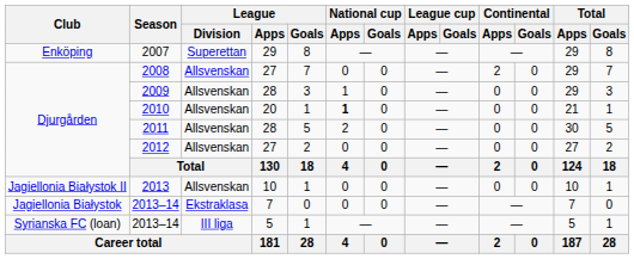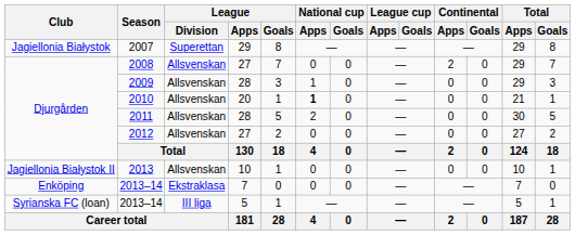2007 | Club: Enköping -> Jagiellonia Białystok
2013–14 / 7 | Club: Jagiellonia Białystok -> Enköping
